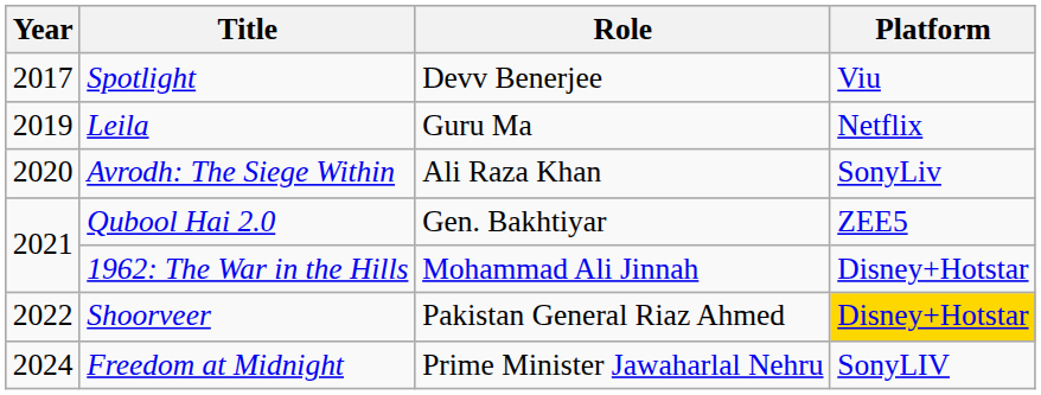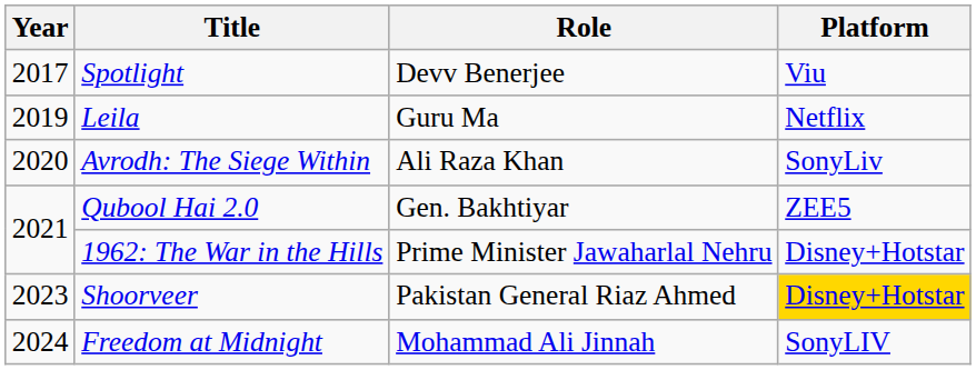1962: The War in the Hills | Role: Mohammad Ali Jinnah -> Prime Minister Jawaharlal Nehru
Shoorveer | Year: 2022 -> 2023
Freedom at Midnight | Role: Prime Minister Jawaharlal Nehru -> Mohammad Ali Jinnah
